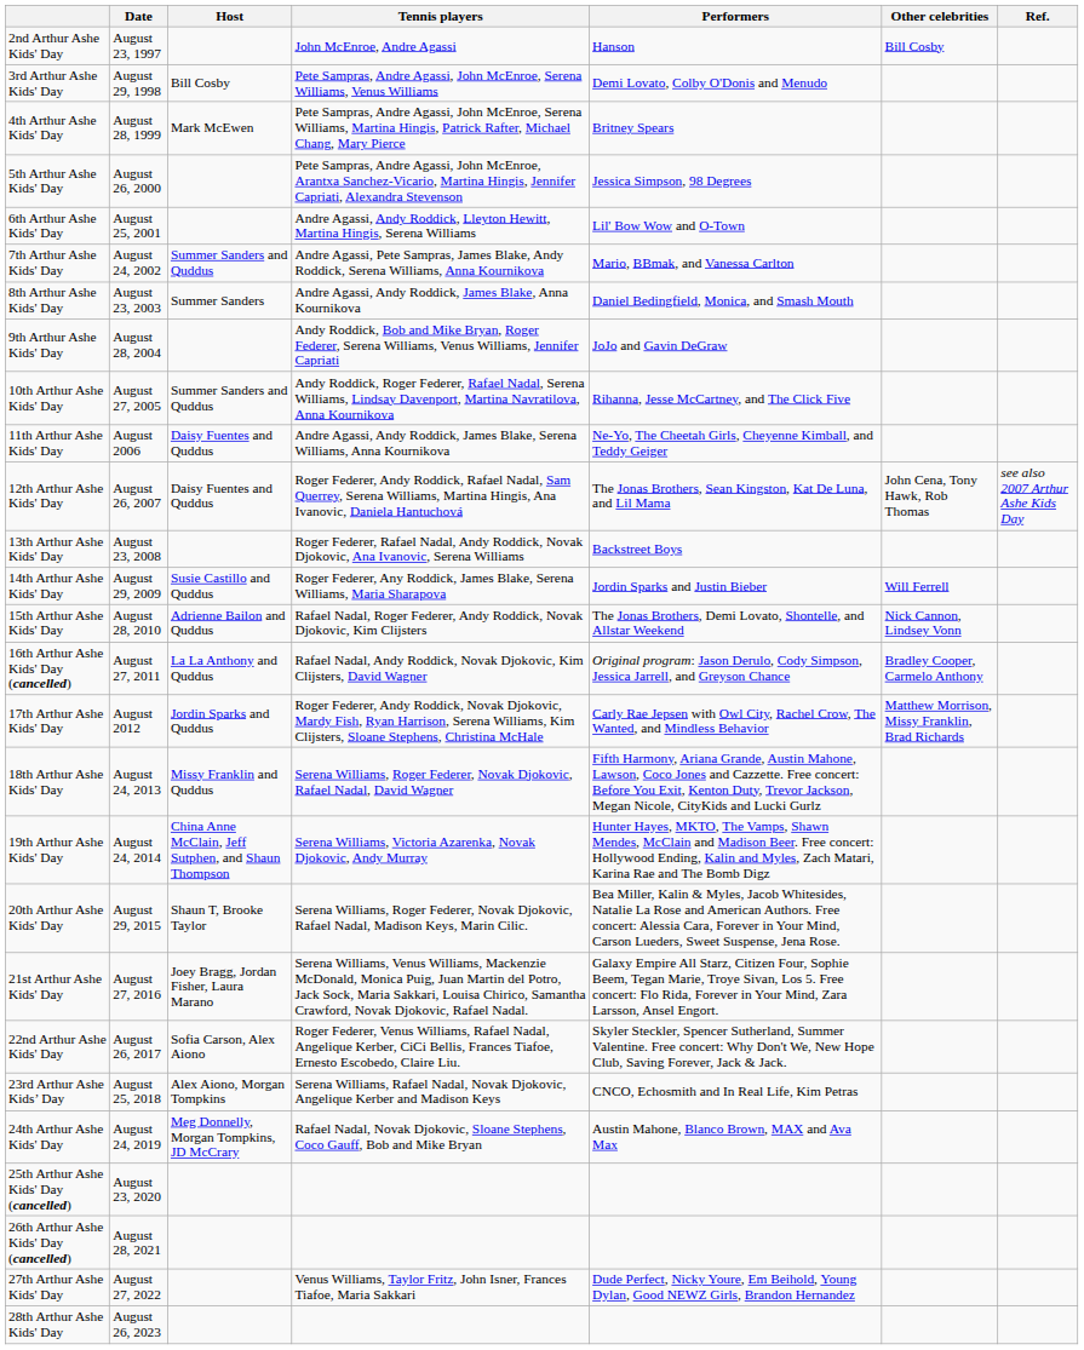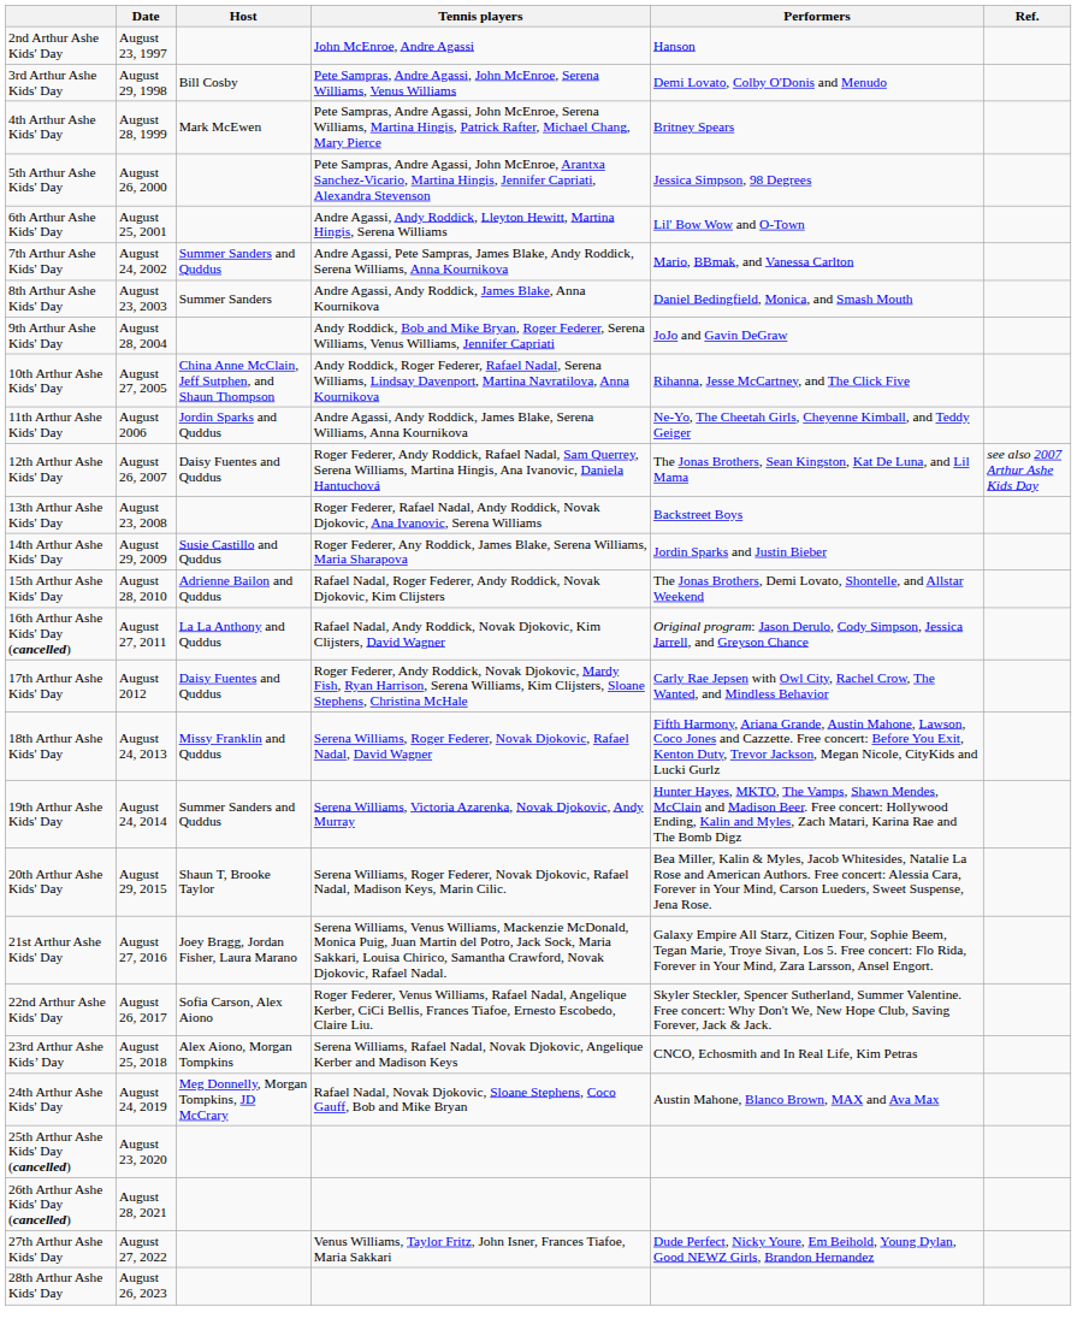- column: Other celebrities | Bill Cosby | John Cena, Tony Hawk, Rob Thomas | Will Ferrell | Nick Cannon, Lindsey Vonn | Bradley Cooper, Carmelo Anthony | Matthew Morrison, Missy Franklin, Brad Richards
10th Arthur Ashe Kids' Day | Host: Summer Sanders and Quddus -> China Anne McClain, Jeff Sutphen, and Shaun Thompson
11th Arthur Ashe Kids' Day | Host: Daisy Fuentes and Quddus -> Jordin Sparks and Quddus
17th Arthur Ashe Kids' Day | Host: Jordin Sparks and Quddus -> Daisy Fuentes and Quddus
19th Arthur Ashe Kids' Day | Host: China Anne McClain, Jeff Sutphen, and Shaun Thompson -> Summer Sanders and Quddus
